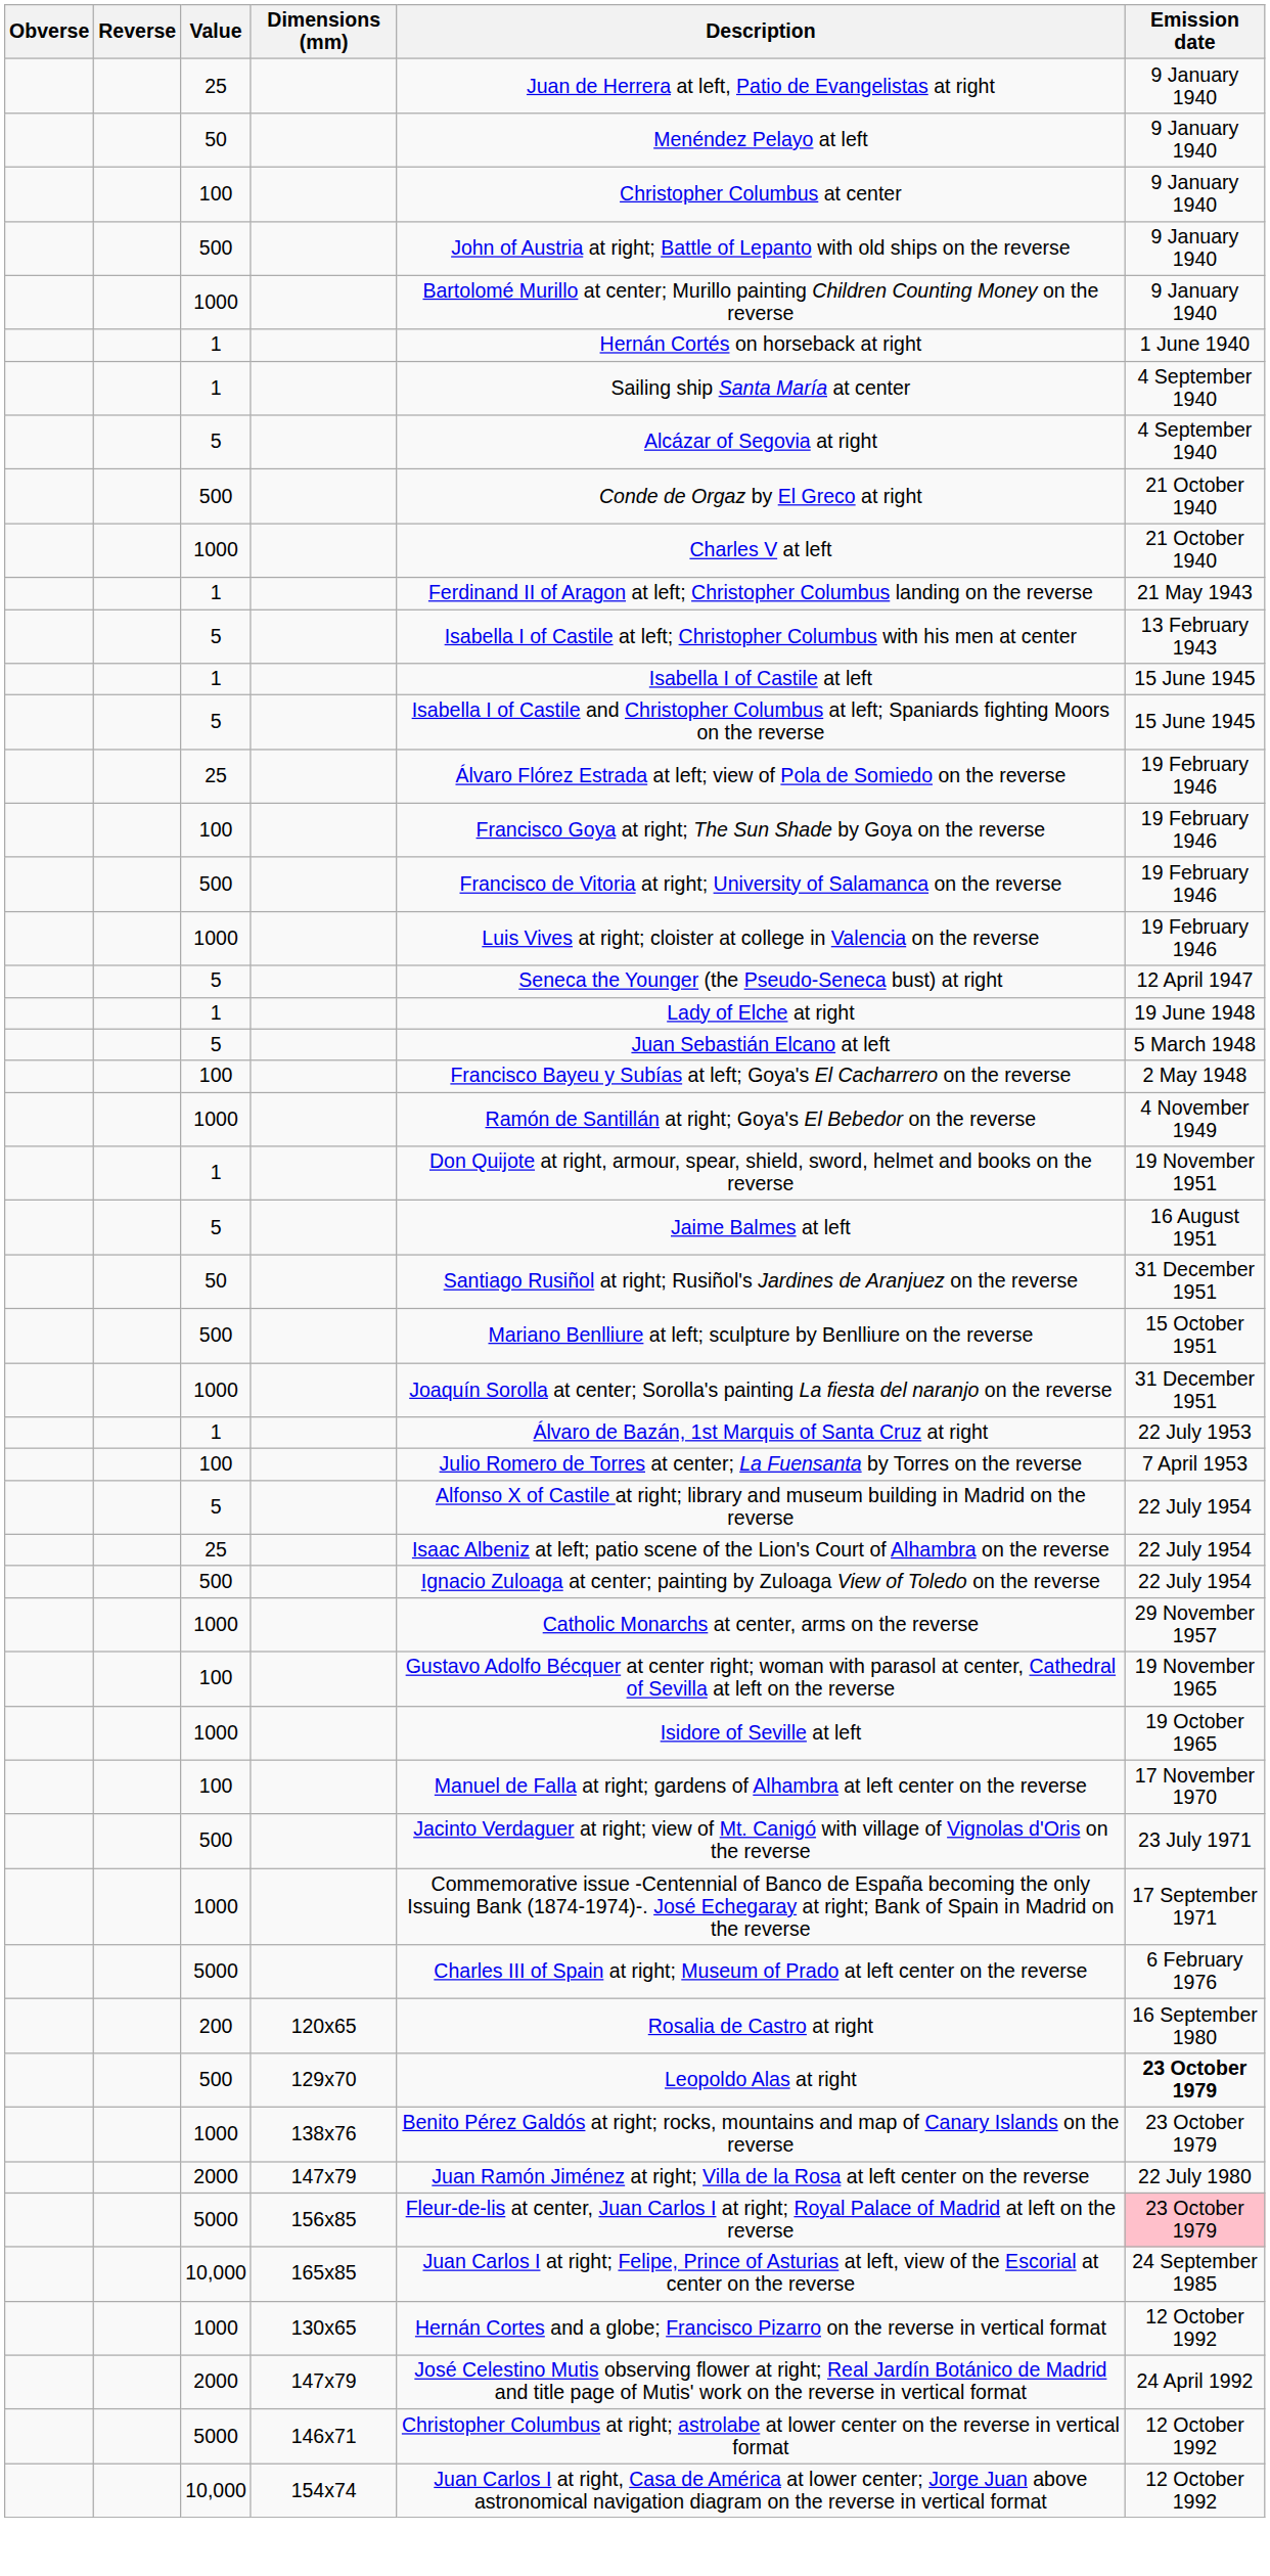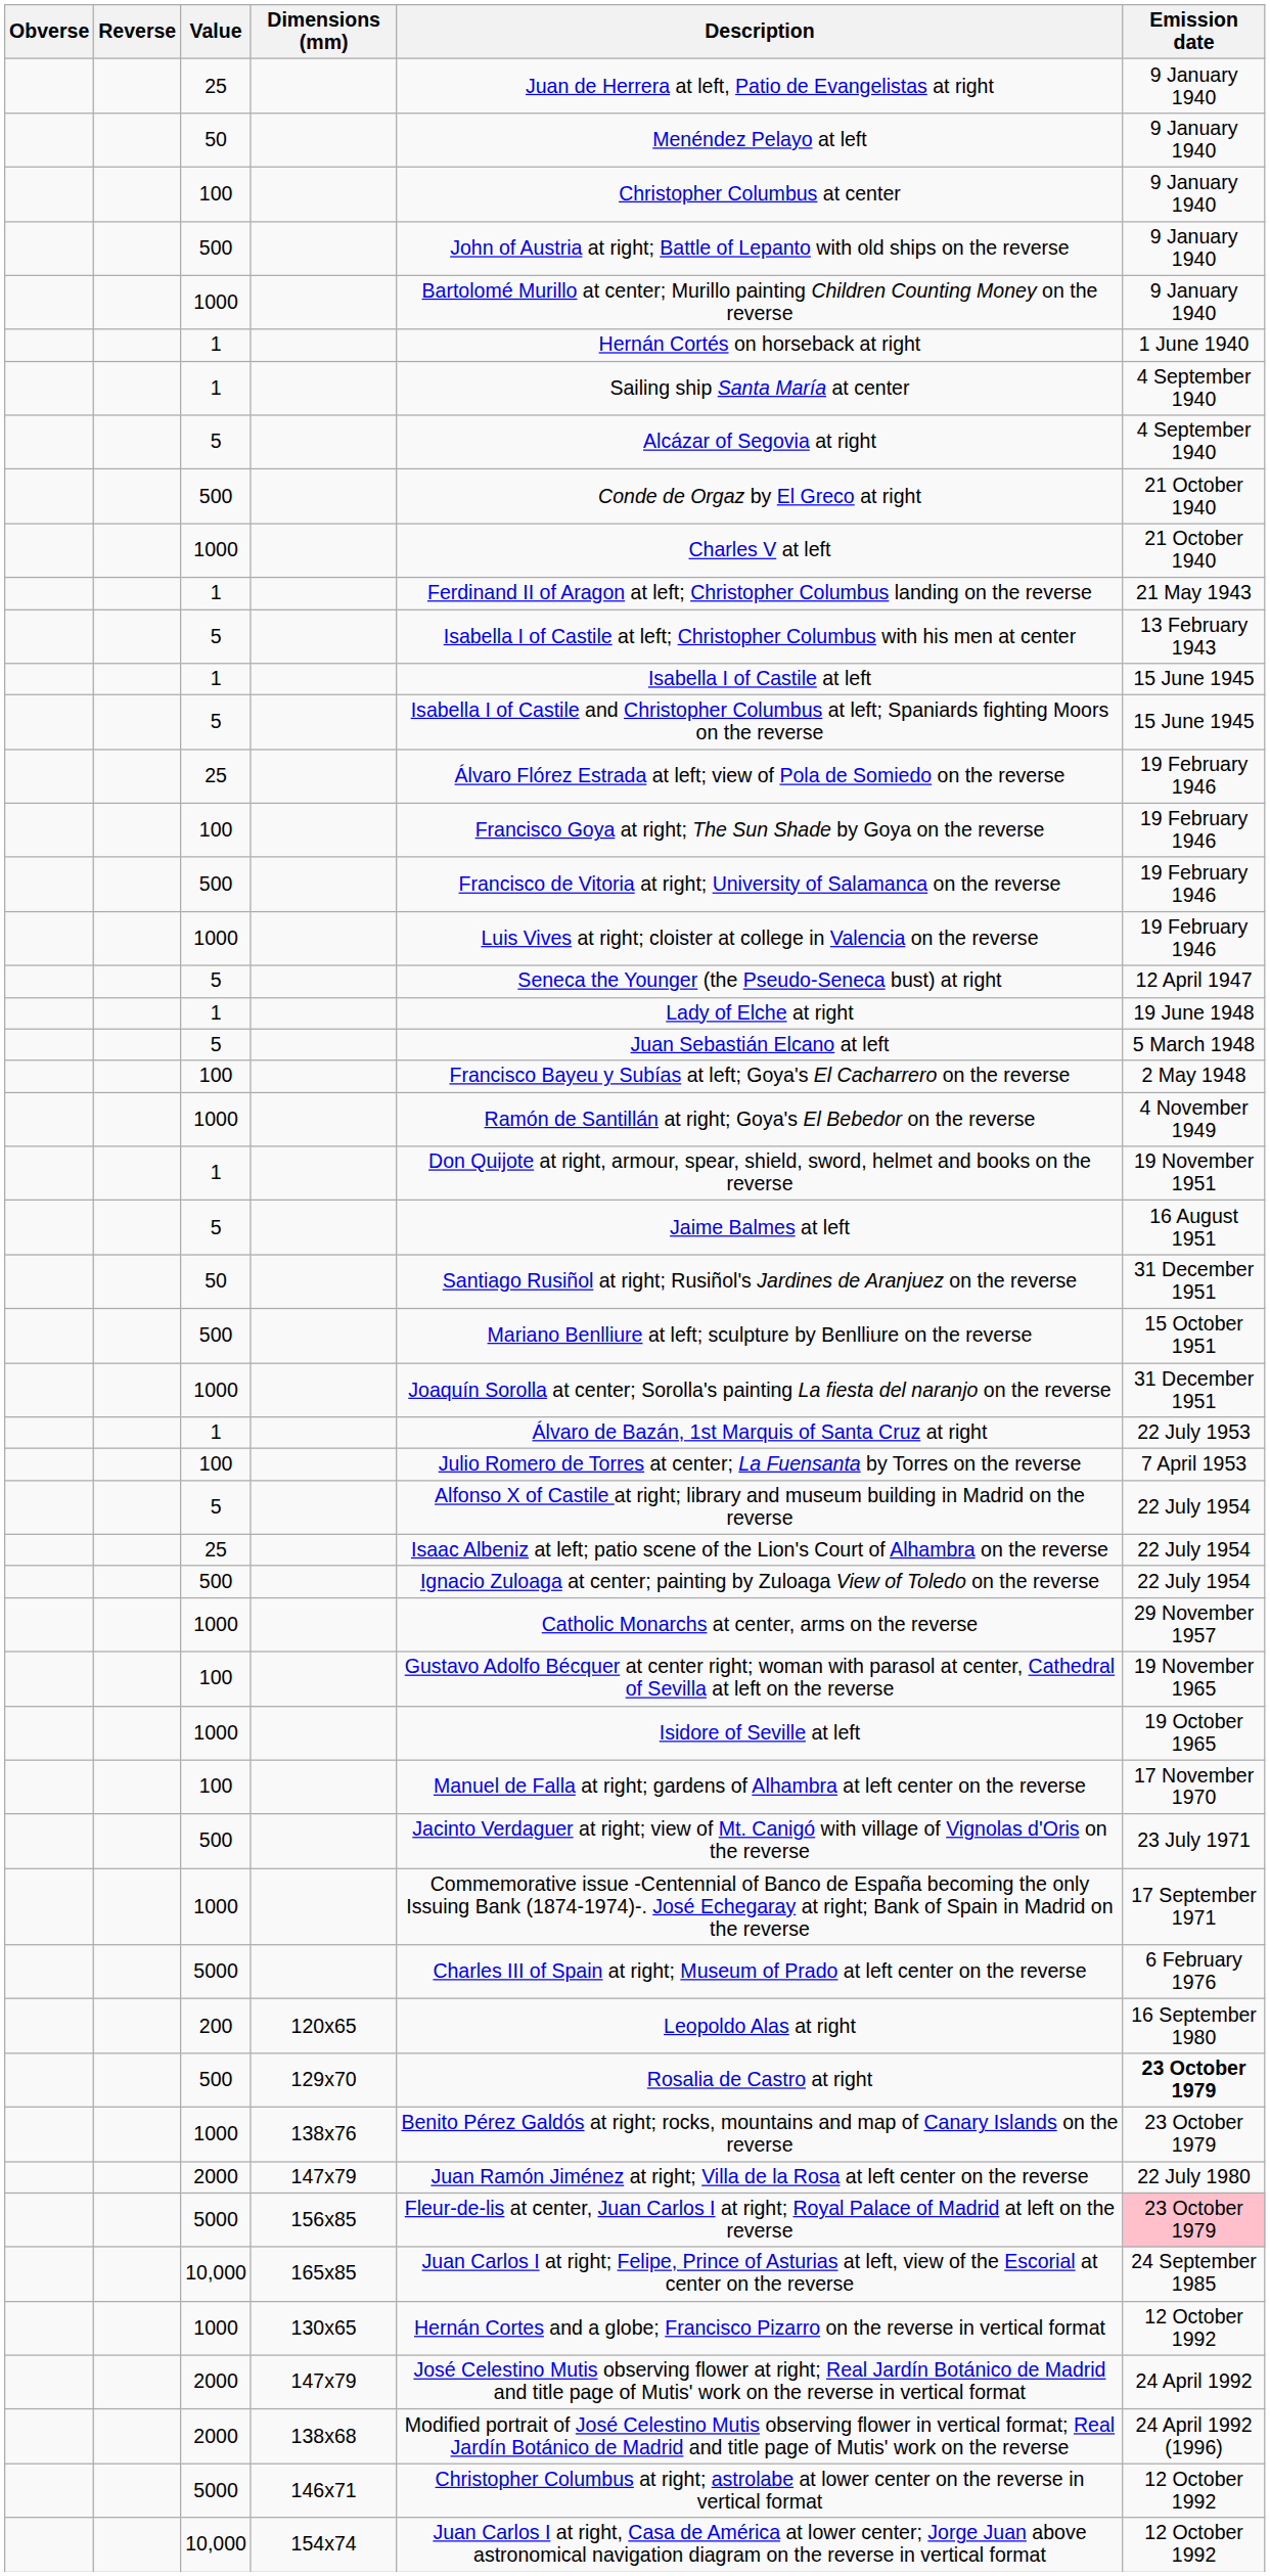200 | Description: Rosalia de Castro at right -> Leopoldo Alas at right
500 / 129x70 | Description: Leopoldo Alas at right -> Rosalia de Castro at right
+ row: 2000 | 138x68 | Modified portrait of José Celestino Mutis observing flower in vertical format; Real Jardín Botánico de Madrid and title page of Mutis' work on the reverse | 24 April 1992 (1996)
